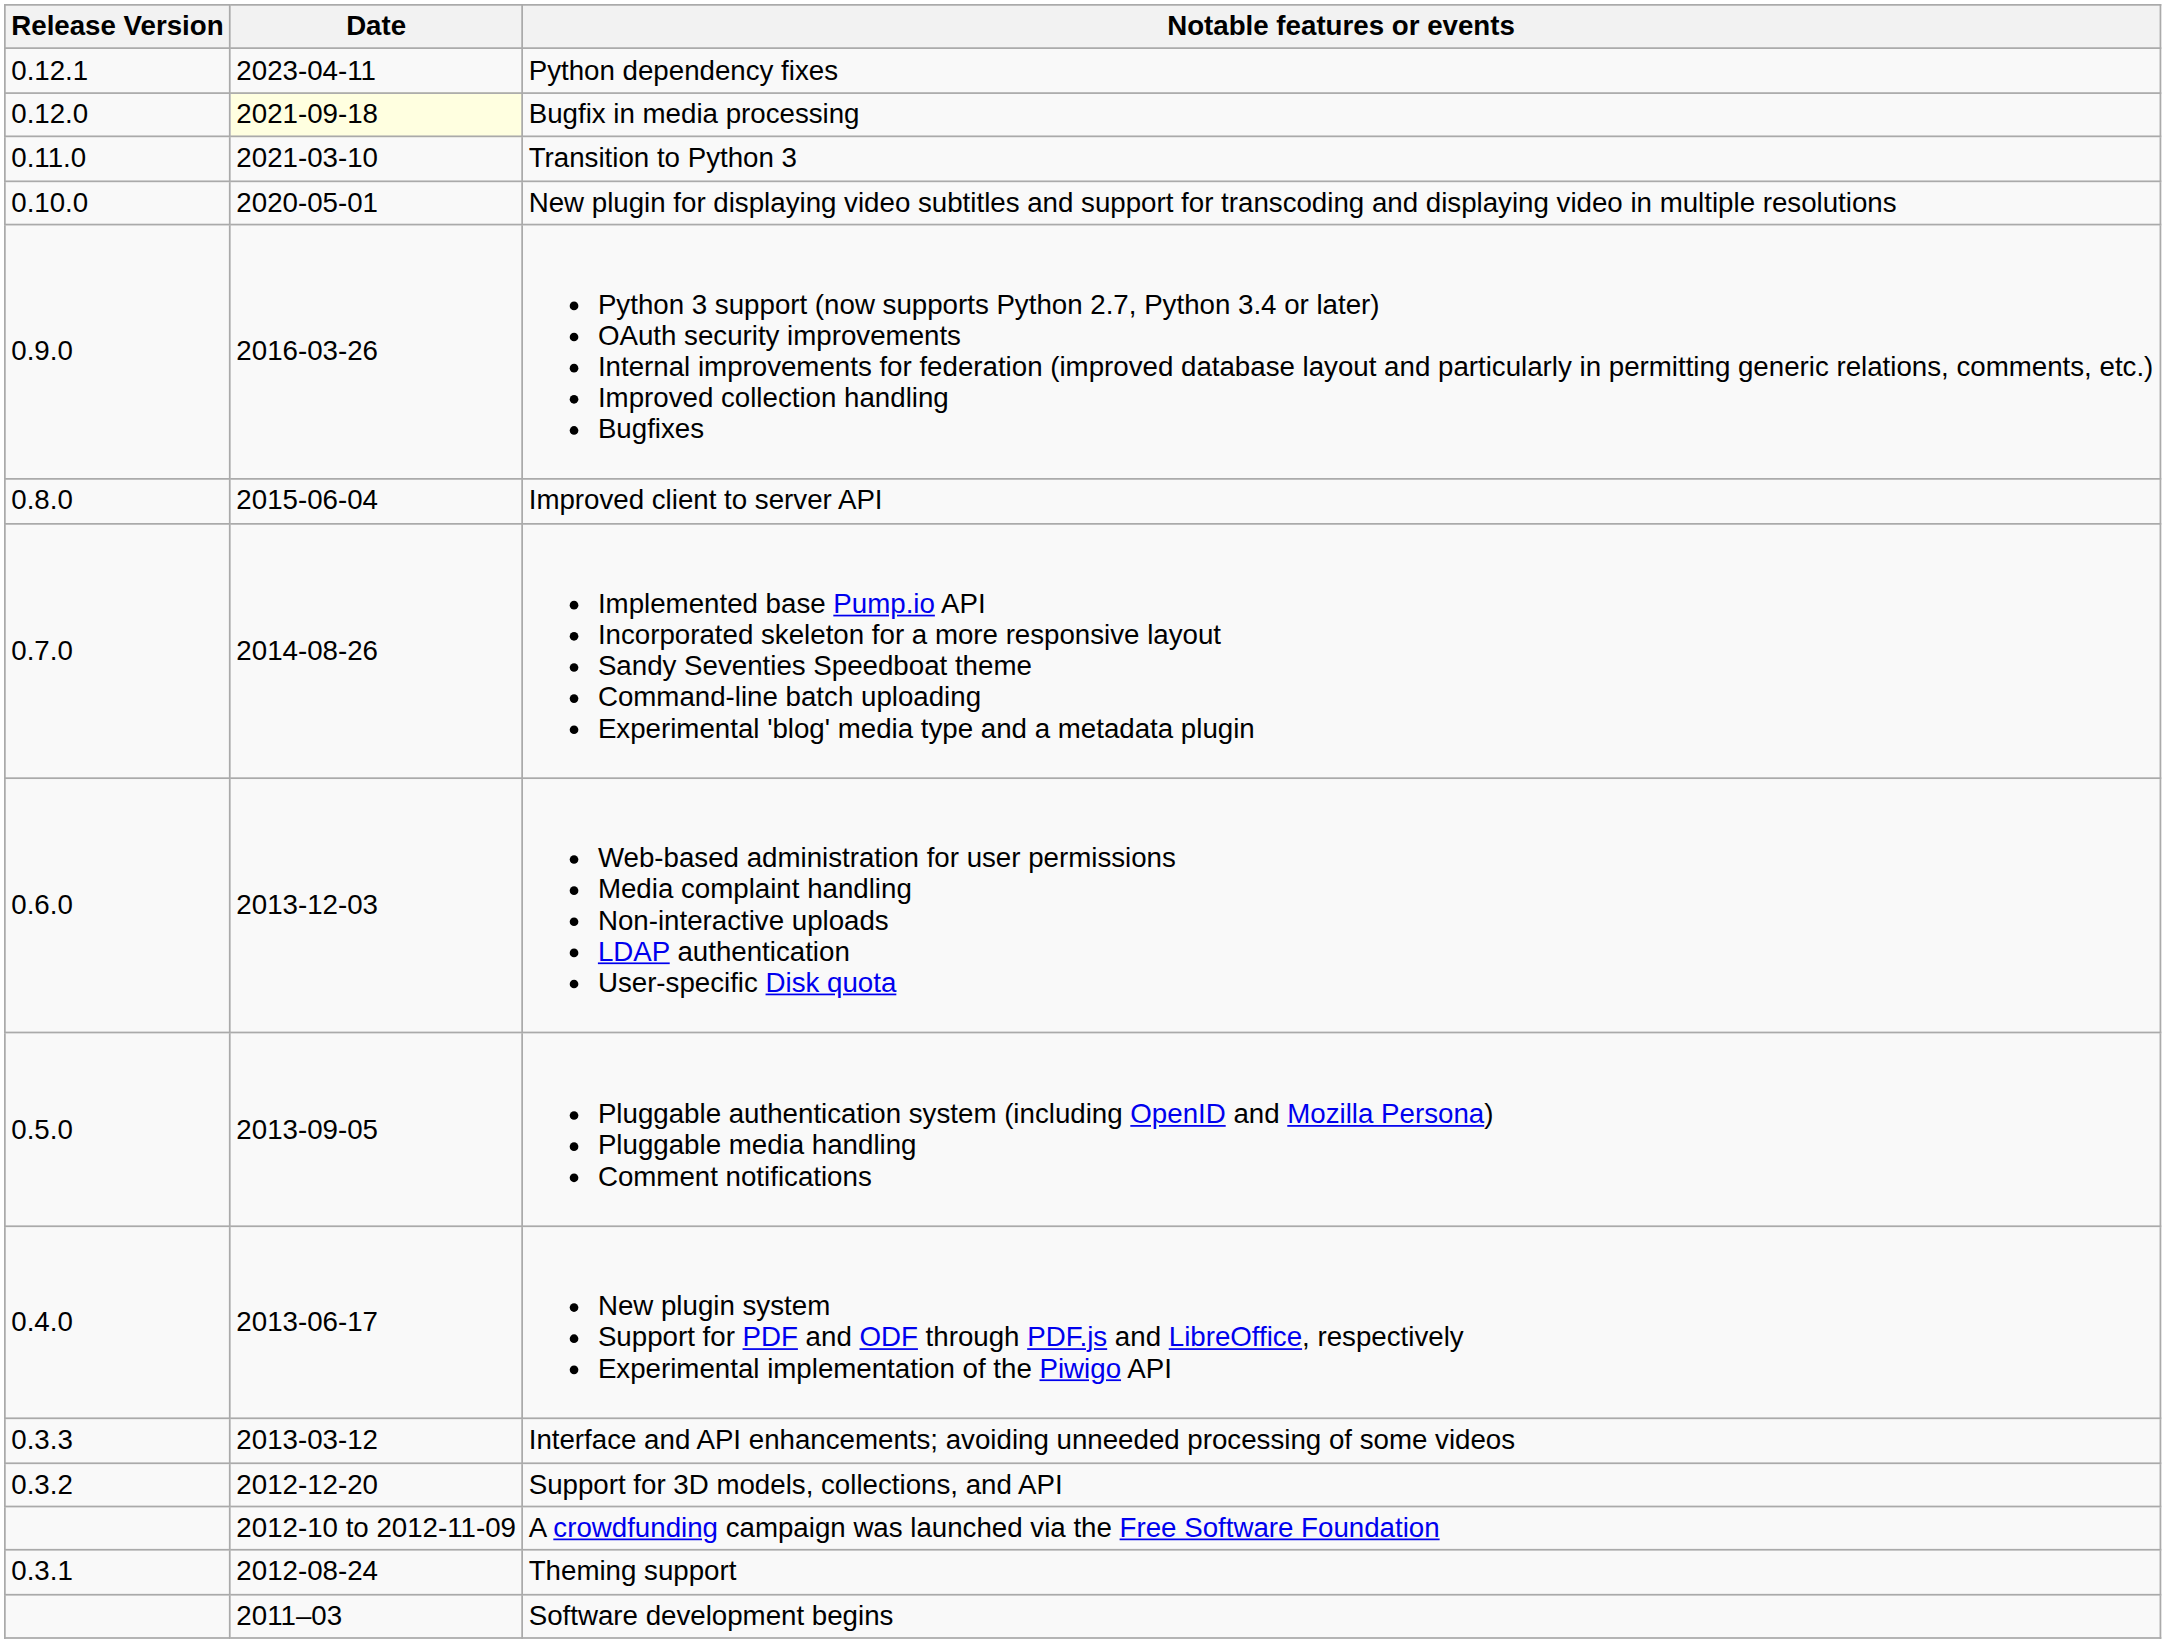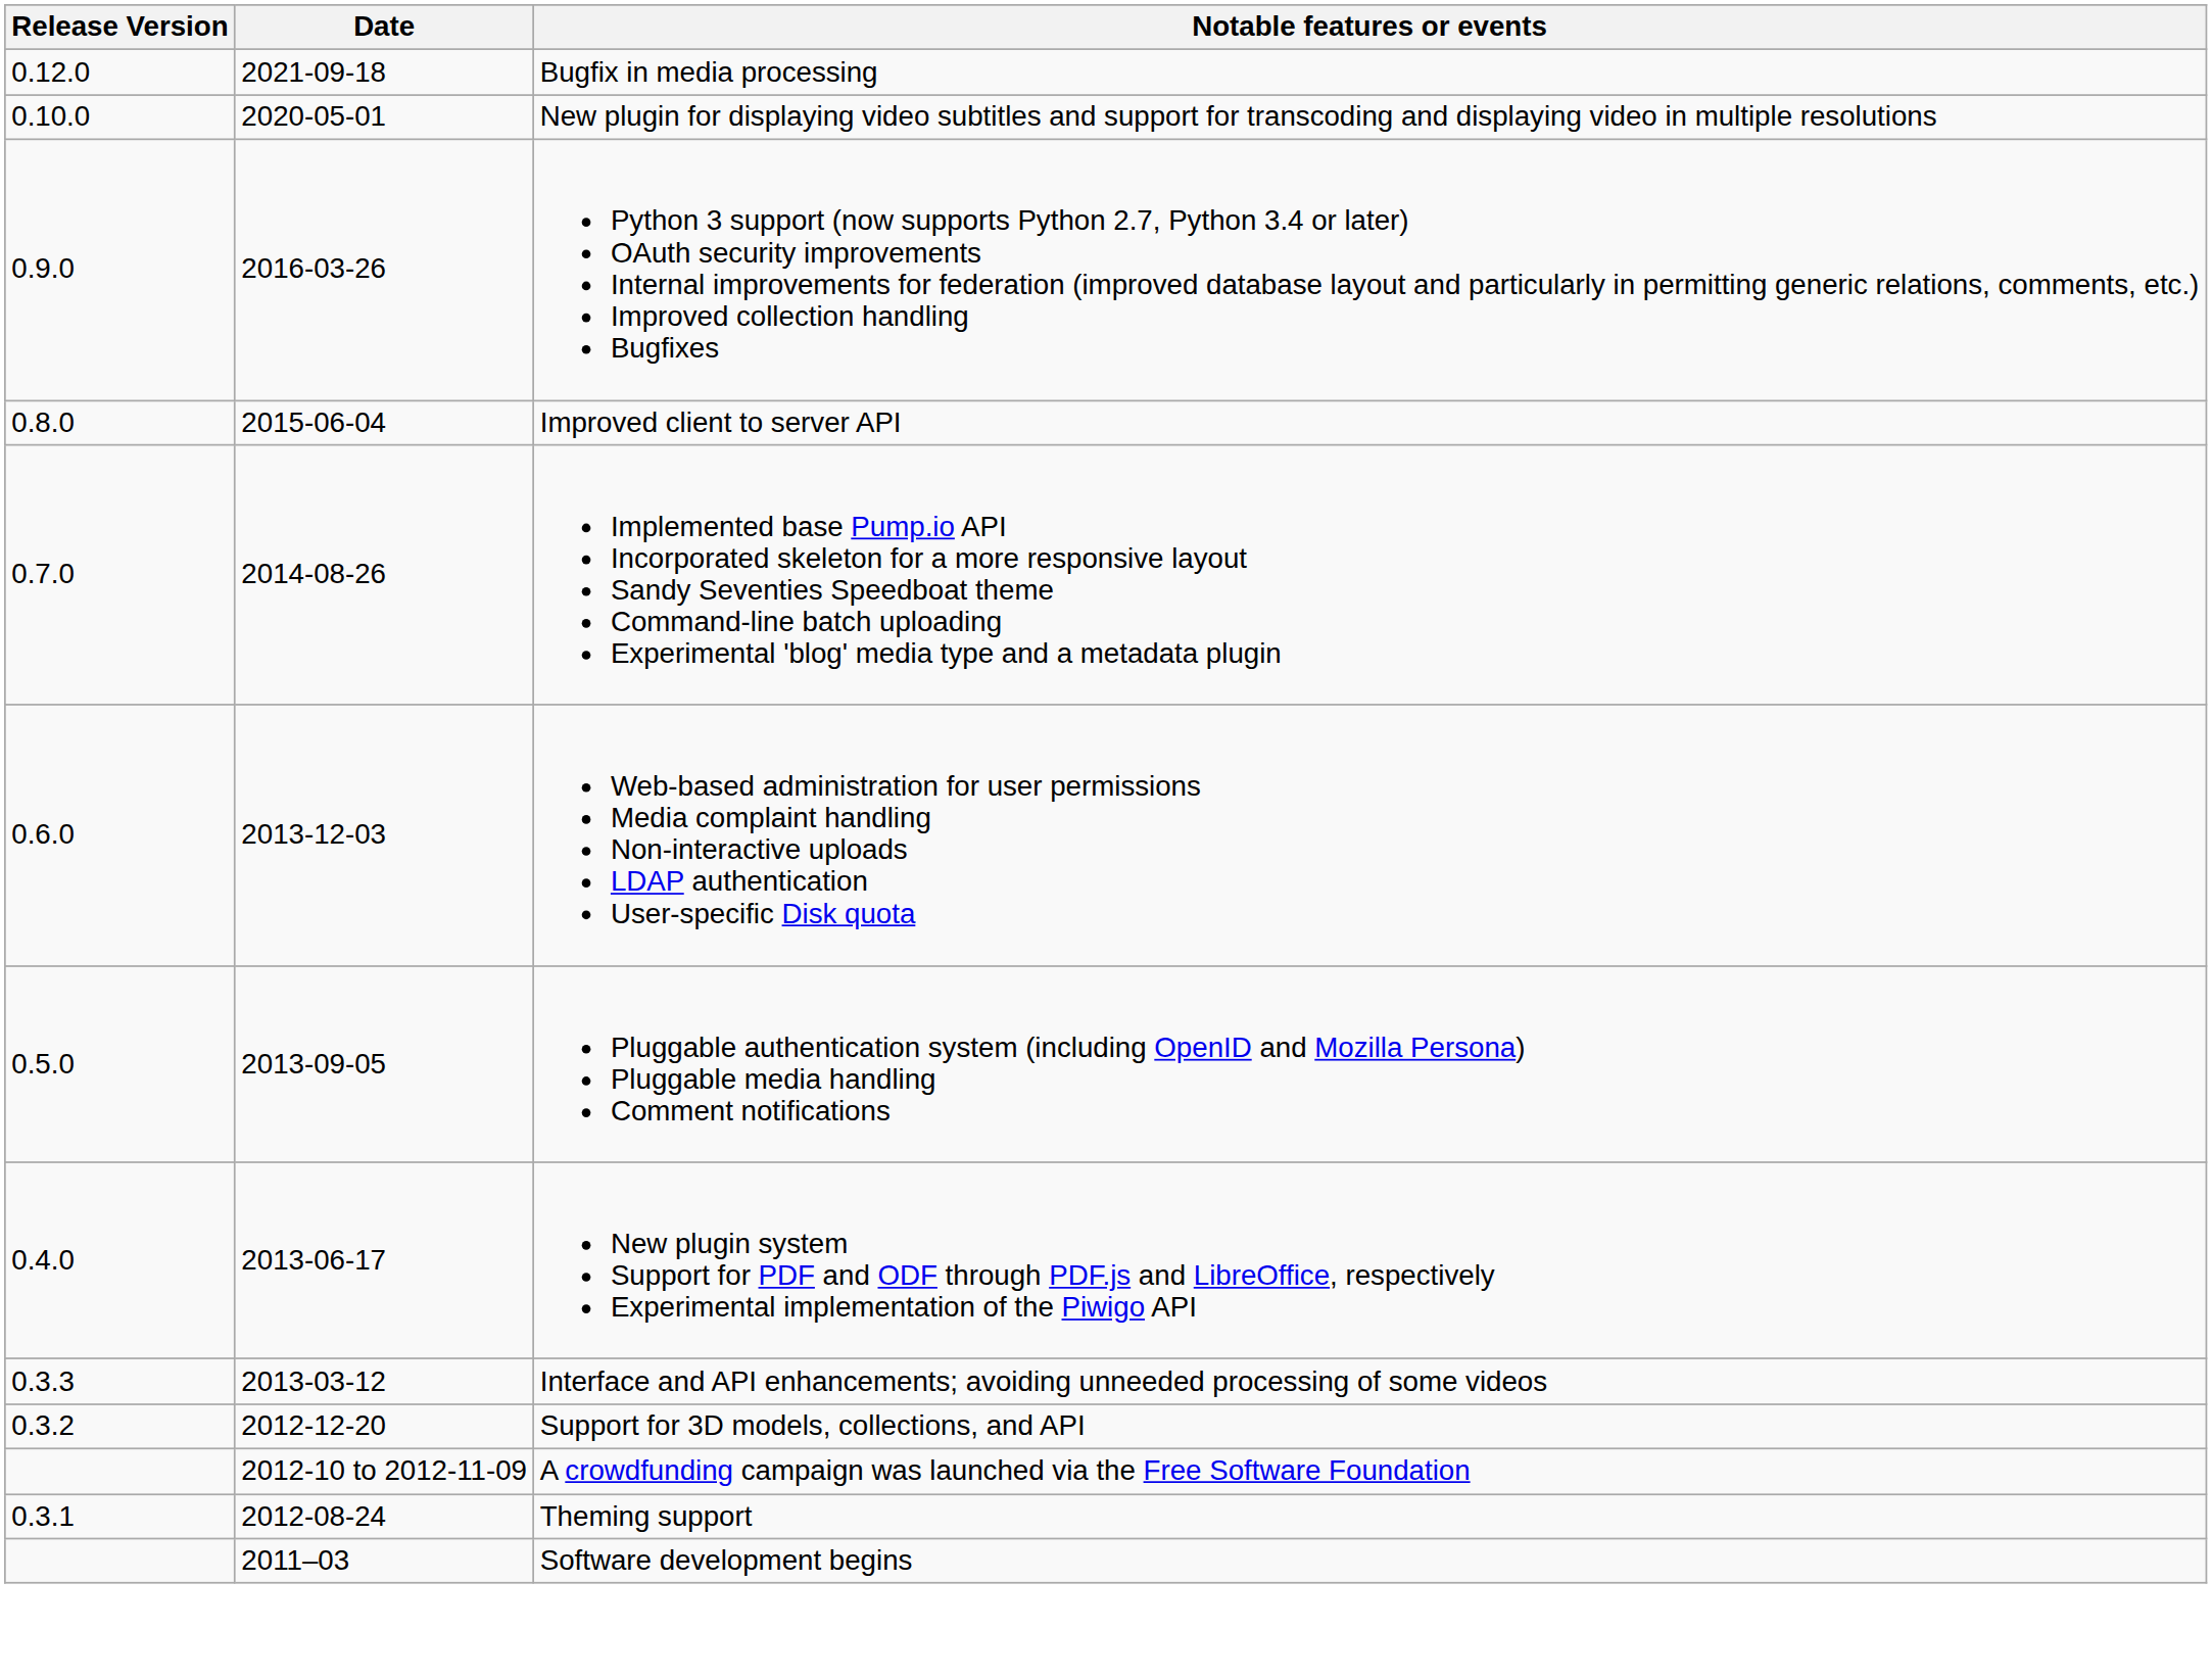- row: 0.12.1 | 2023-04-11 | Python dependency fixes
Bugfix in media processing | Date: lightyellow background -> no background
- row: 0.11.0 | 2021-03-10 | Transition to Python 3
